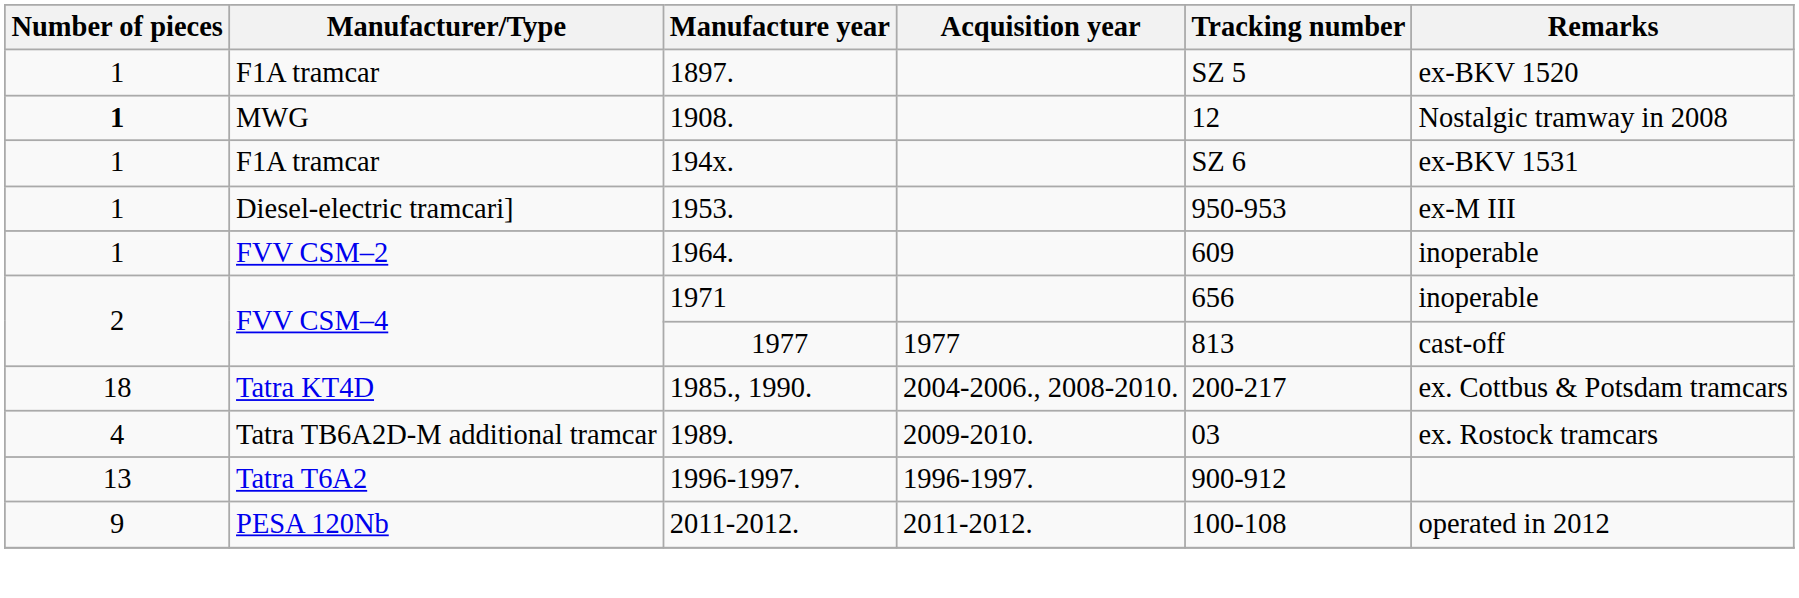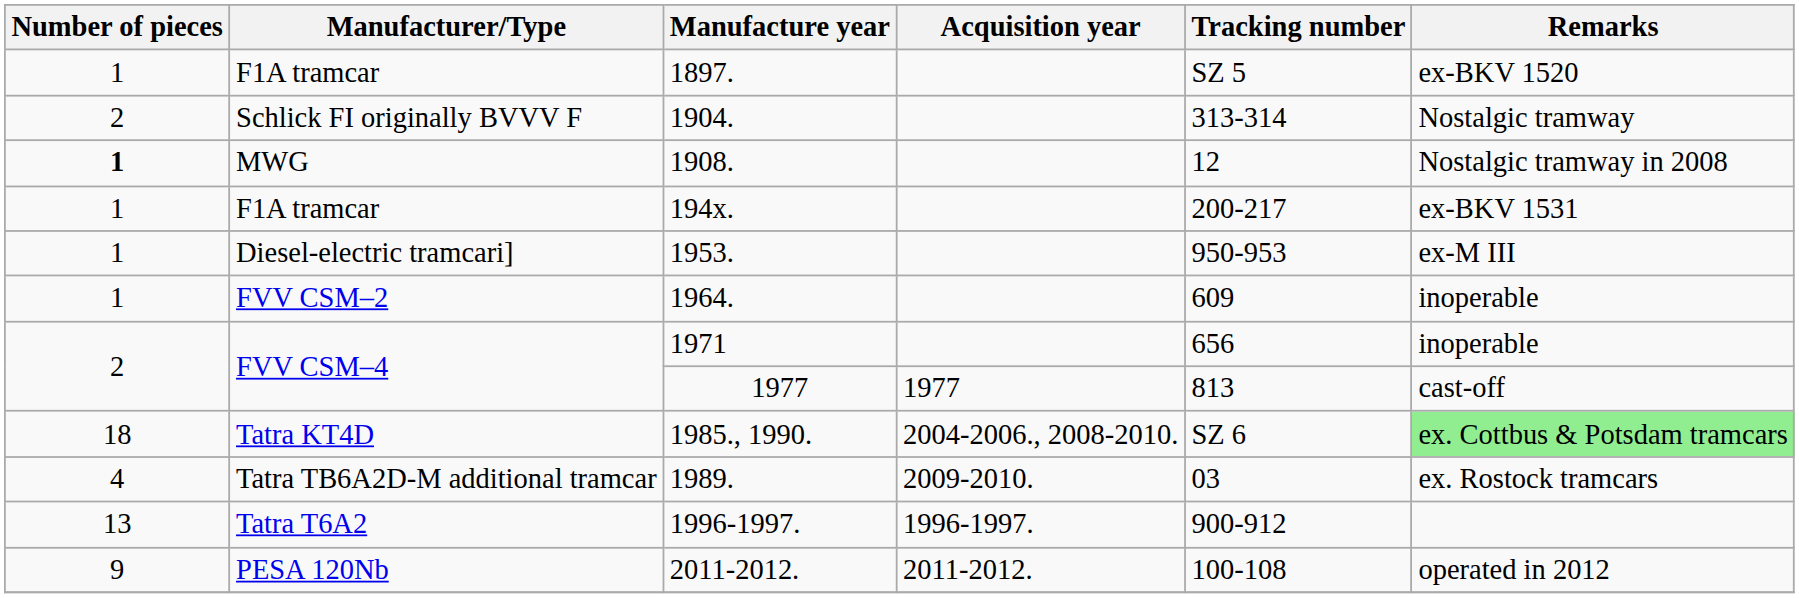+ row: 2 | Schlick FI originally BVVV F | 1904. | 313-314 | Nostalgic tramway
194x. | Tracking number: SZ 6 -> 200-217
1985., 1990. | Tracking number: 200-217 -> SZ 6
1985., 1990. | Remarks: no background -> lightgreen background
